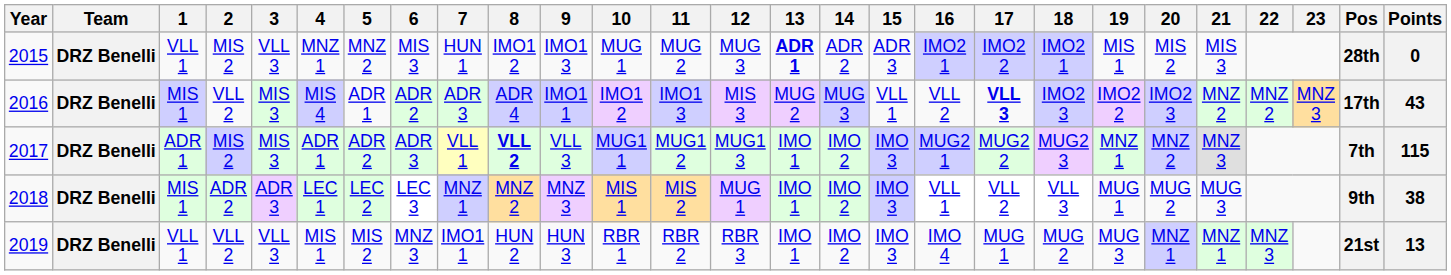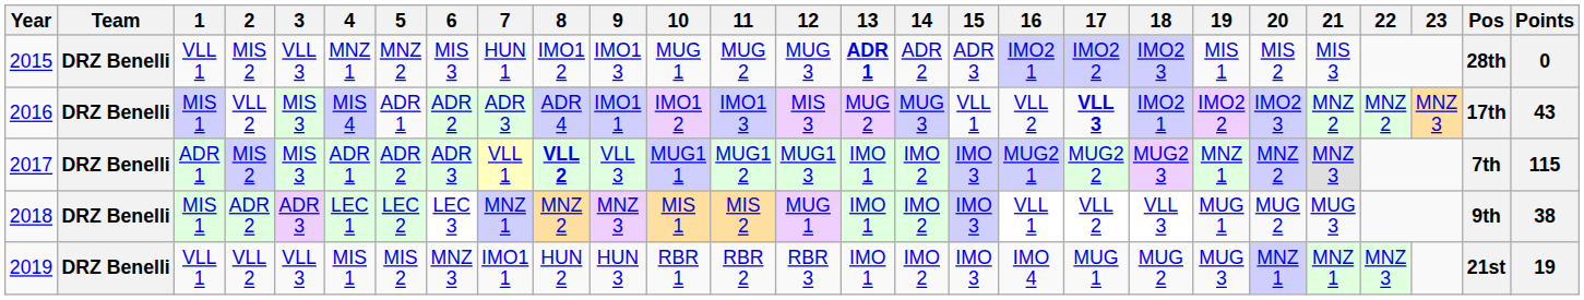2015 | 18: IMO2 1 -> IMO2 3
2016 | 18: IMO2 3 -> IMO2 1
2019 | Points: 13 -> 19
